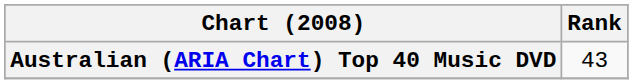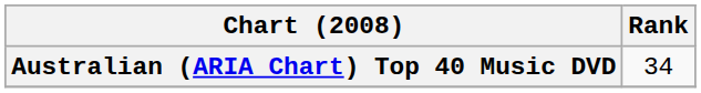Australian (ARIA Chart) Top 40 Music DVD | Rank: 43 -> 34
